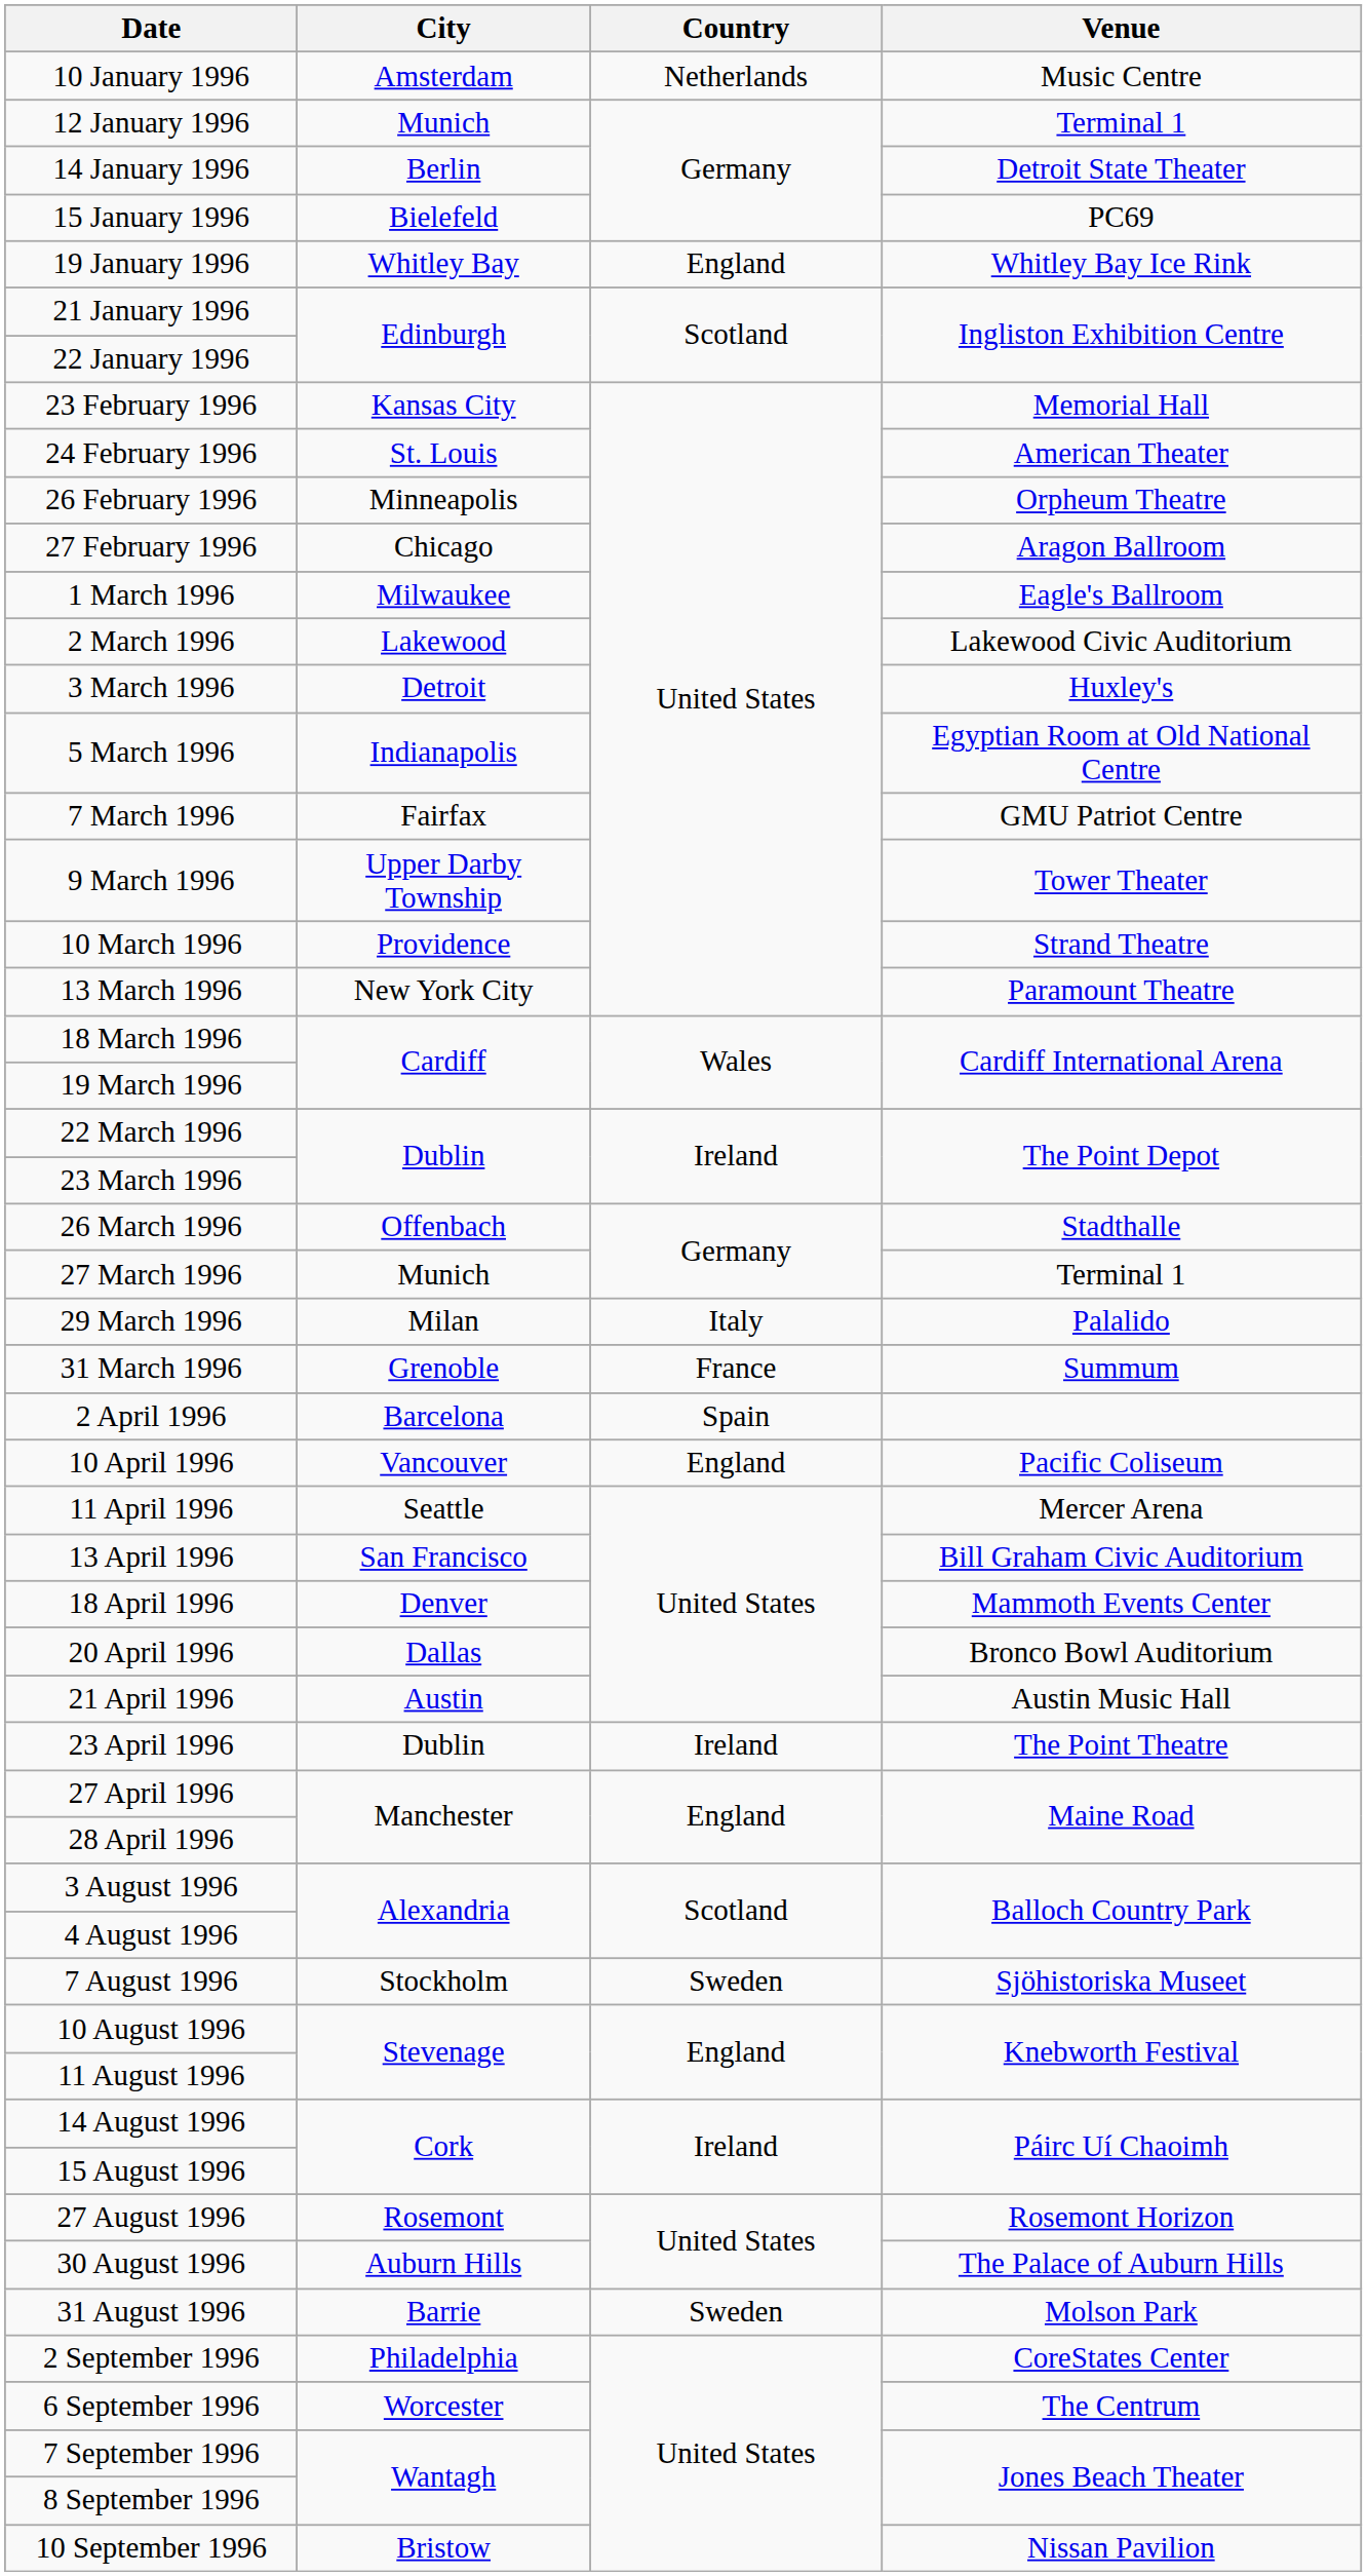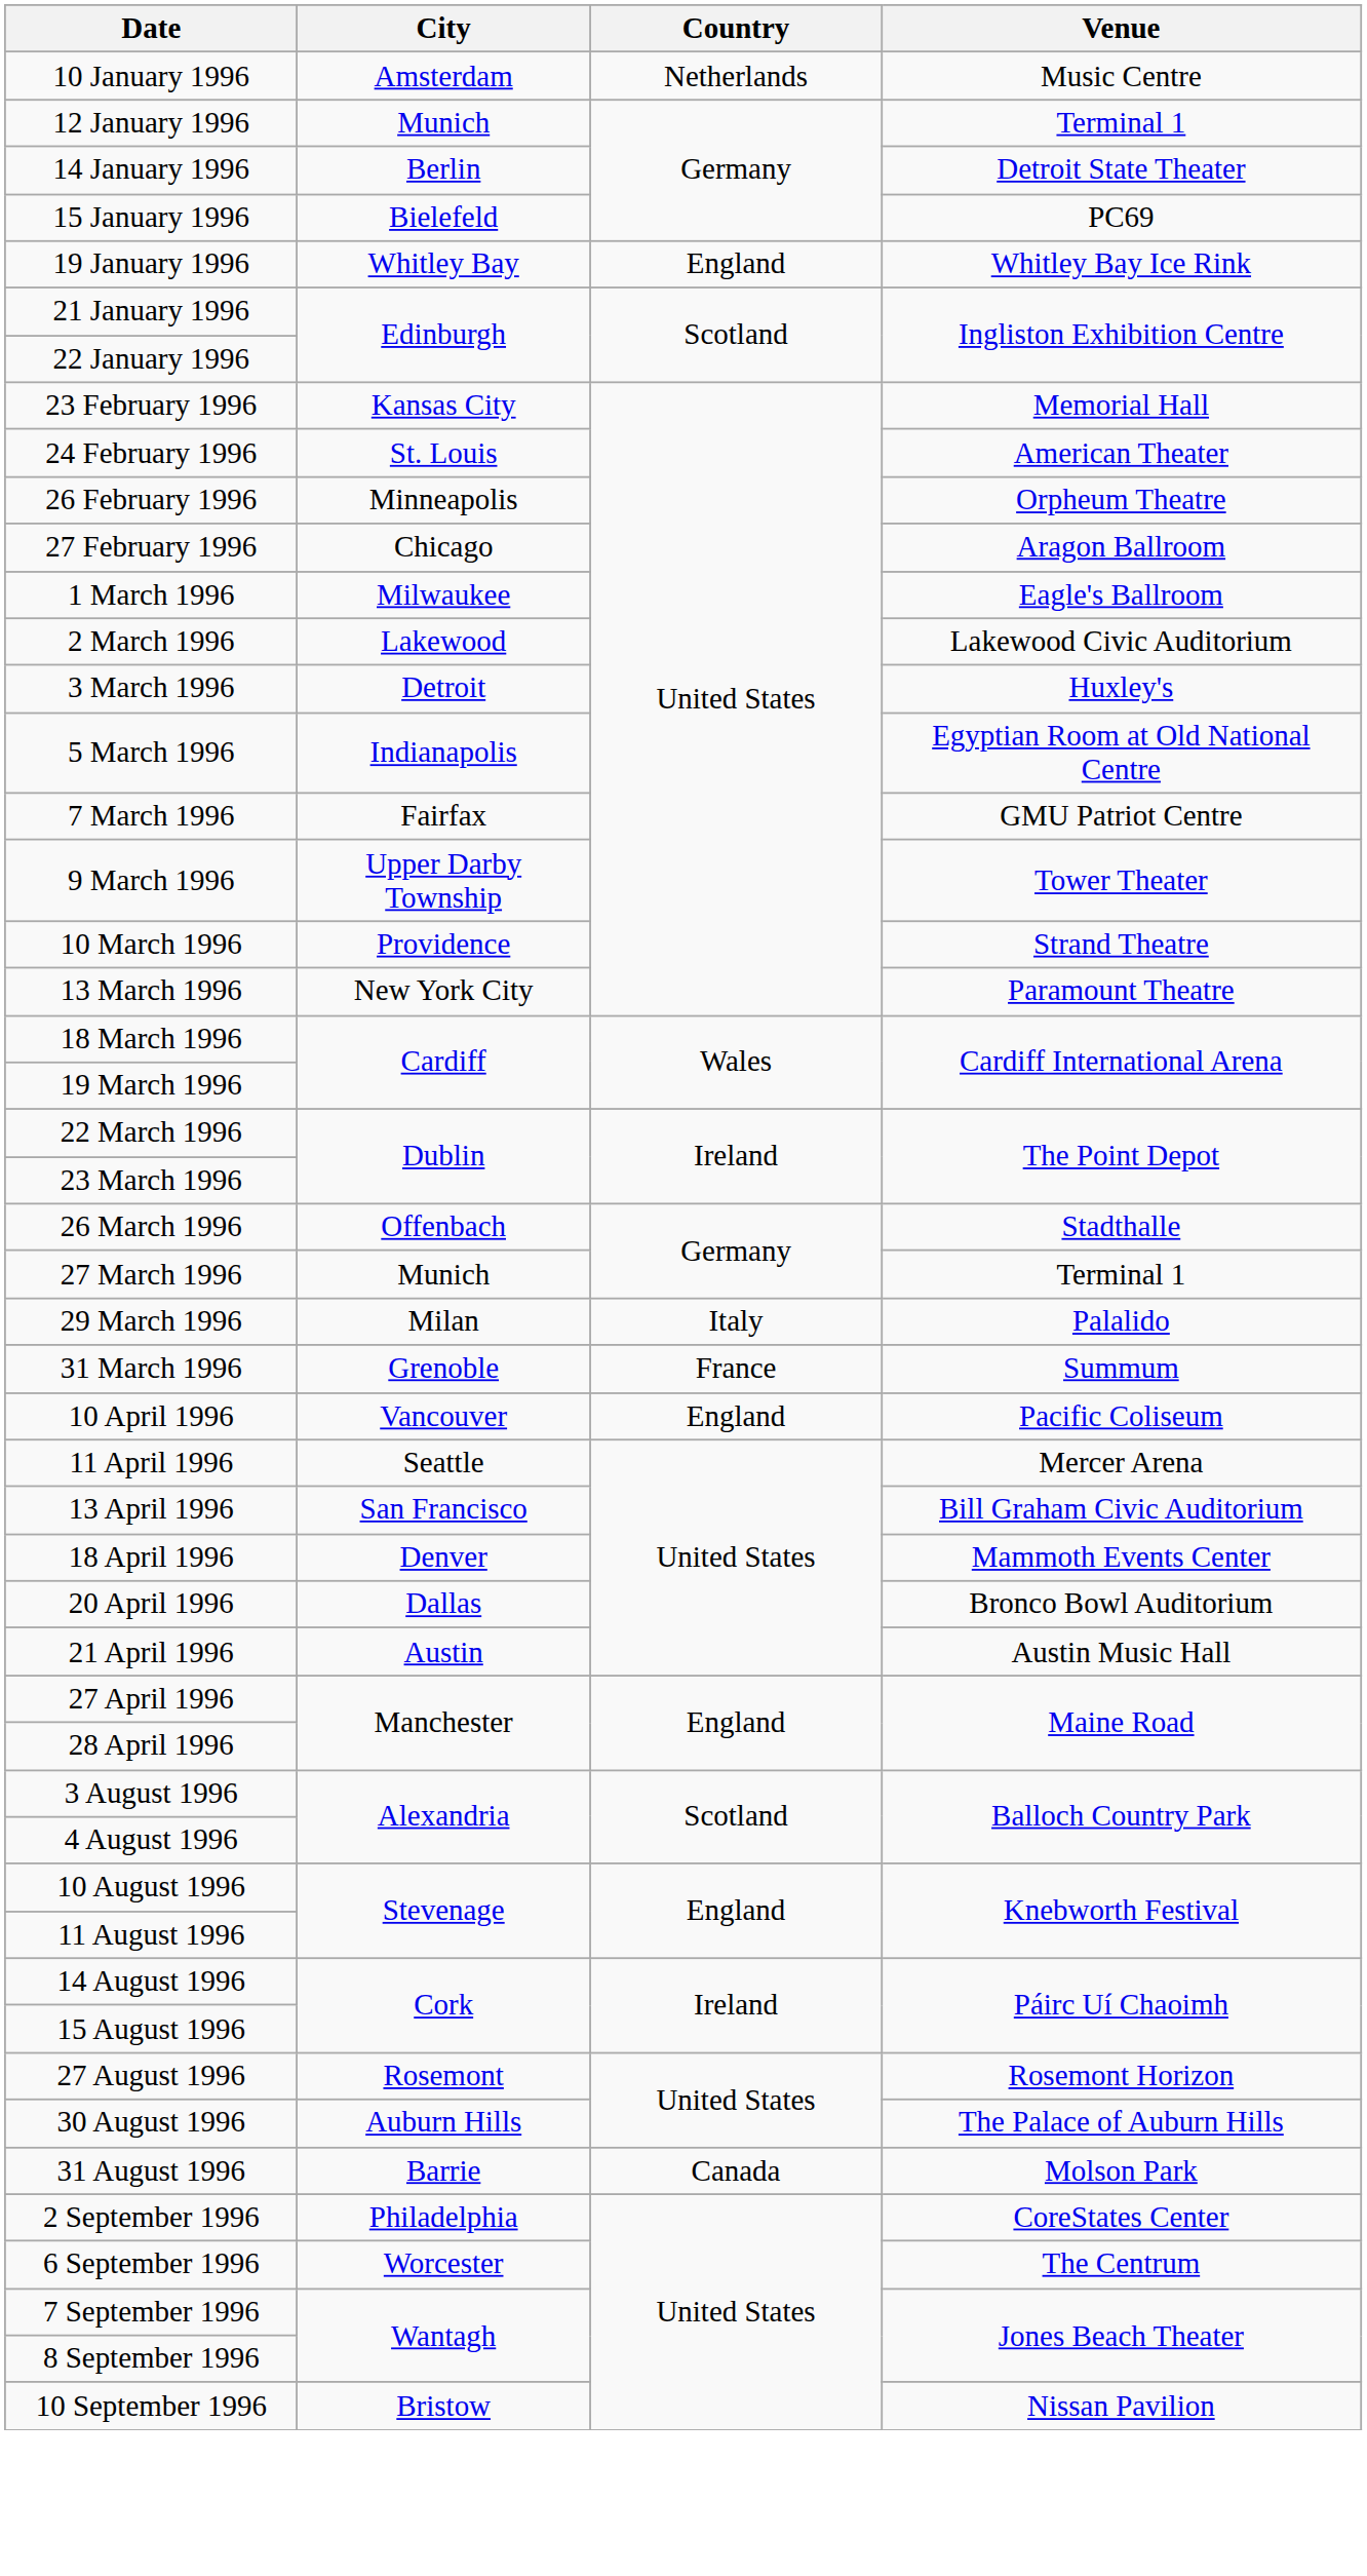- row: 2 April 1996 | Barcelona | Spain
- row: 23 April 1996 | Dublin | Ireland | The Point Theatre
- row: 7 August 1996 | Stockholm | Sweden | Sjöhistoriska Museet
31 August 1996 | Country: Sweden -> Canada
